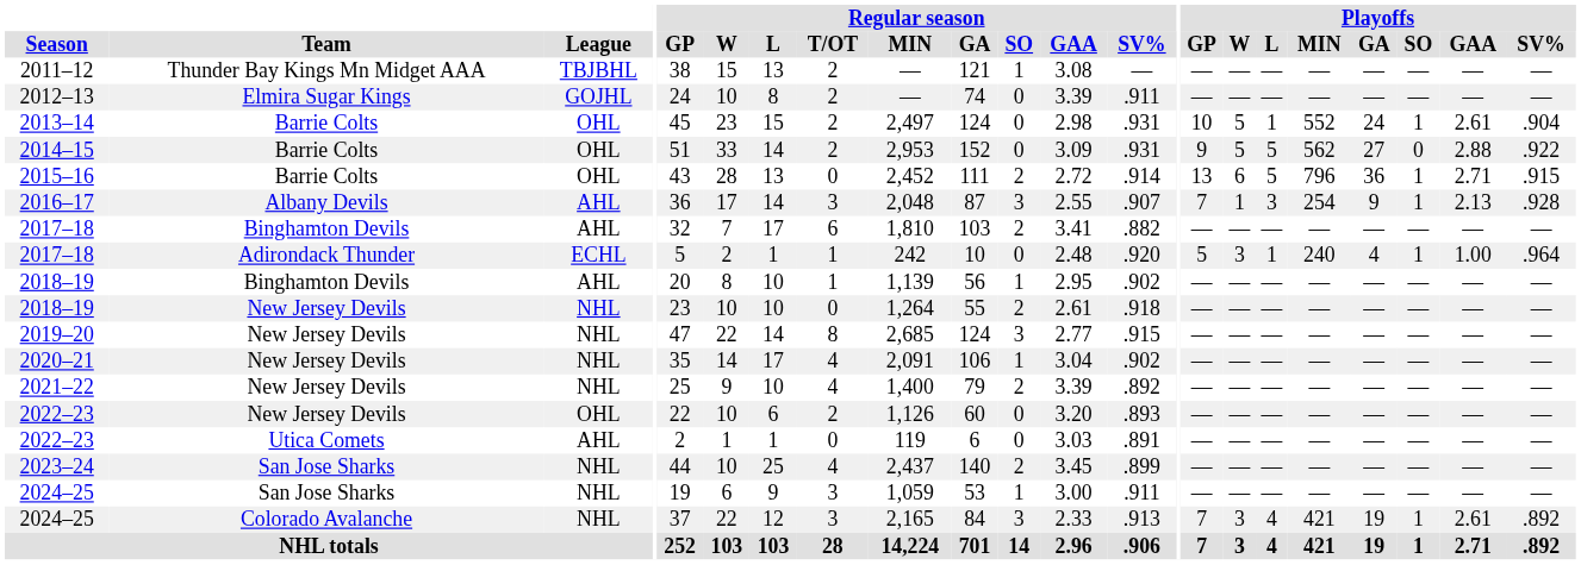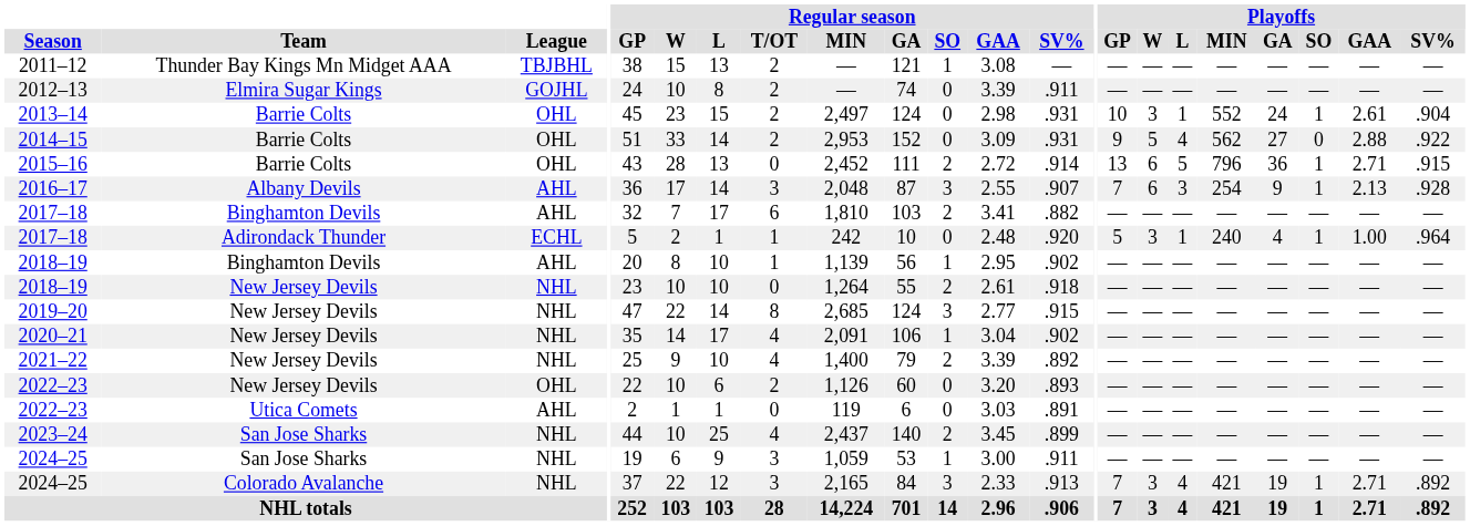2013–14 | Playoffs / W: 5 -> 3
2014–15 | Playoffs / L: 5 -> 4
2016–17 | Playoffs / W: 1 -> 6
2024–25 / Colorado Avalanche | Playoffs / GAA: 2.61 -> 2.71
